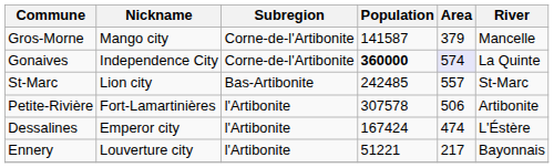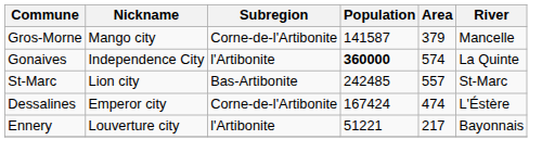Gonaives | Subregion: Corne-de-l'Artibonite -> l'Artibonite
Gonaives | Area: lavender background -> no background
- row: Petite-Rivière | Fort-Lamartinières | l'Artibonite | 307578 | 506 | Artibonite
Dessalines | Subregion: l'Artibonite -> Corne-de-l'Artibonite
